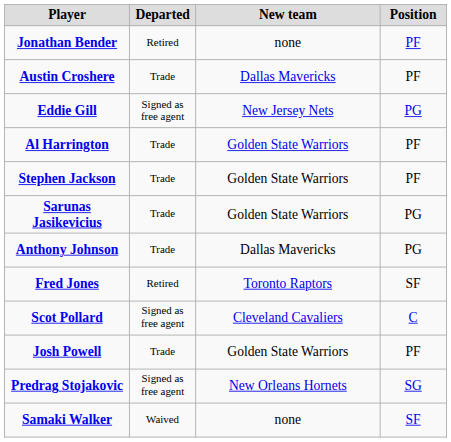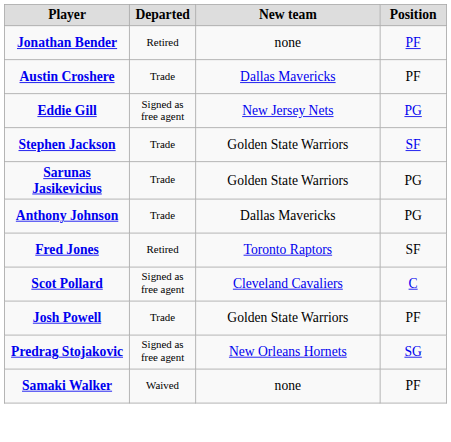- row: Al Harrington | Trade | Golden State Warriors | PF
Stephen Jackson | Position: PF -> SF
Samaki Walker | Position: SF -> PF
